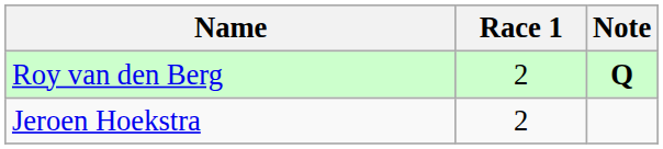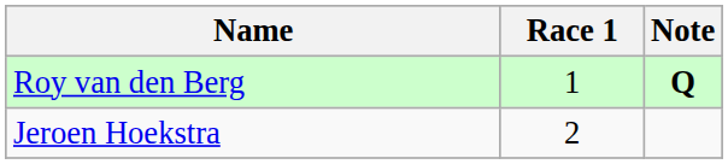Roy van den Berg | Race 1: 2 -> 1
